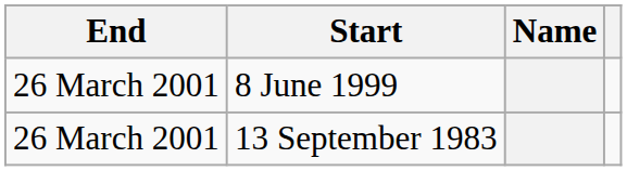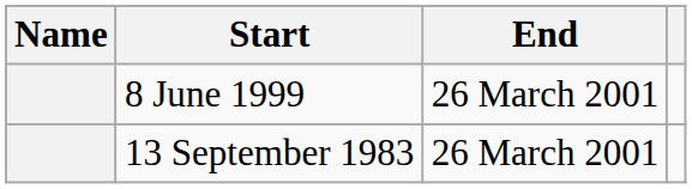columns swapped: Name <-> End
